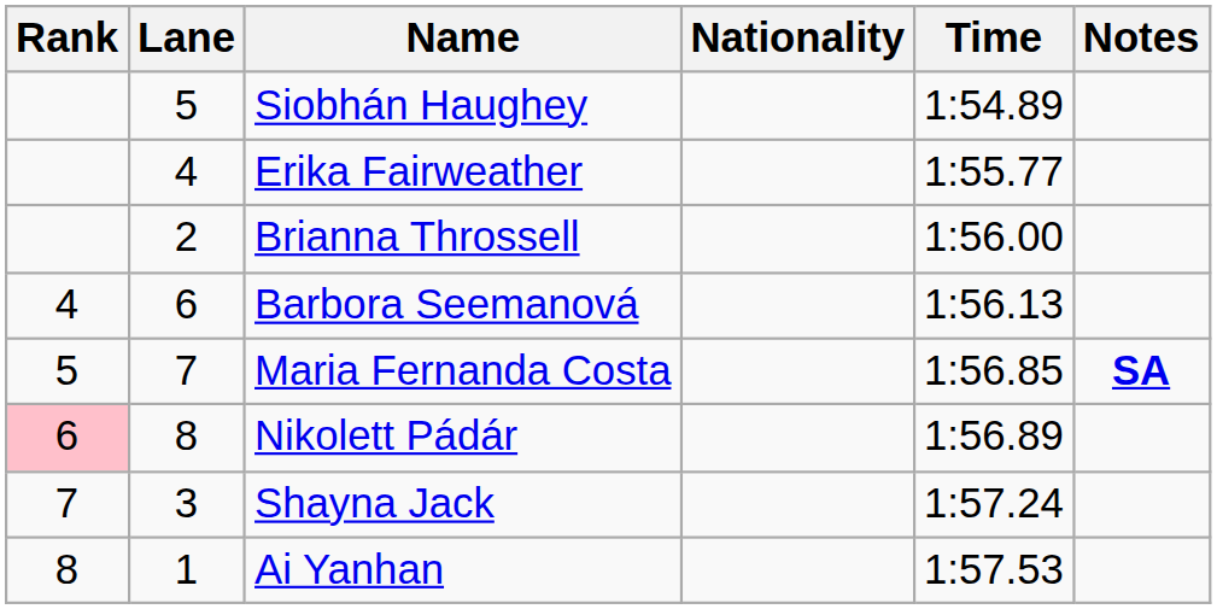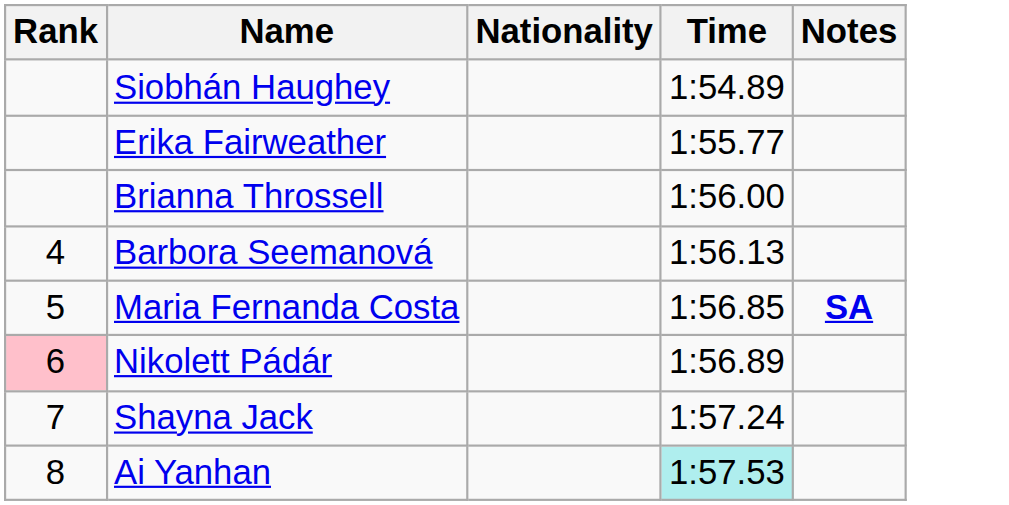- column: Lane | 5 | 4 | 2 | 6 | 7 | 8 | 3 | 1
Ai Yanhan | Time: no background -> paleturquoise background
